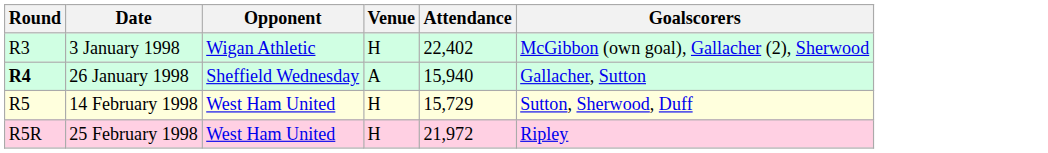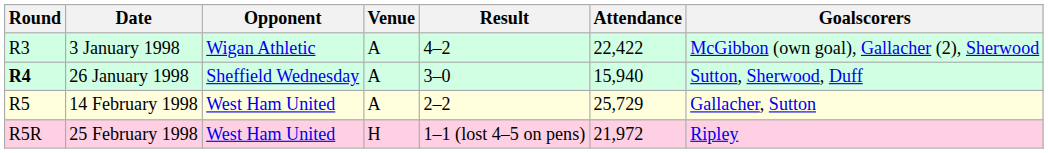+ column: Result | 4–2 | 3–0 | 2–2 | 1–1 (lost 4–5 on pens)
3 January 1998 | Venue: H -> A
3 January 1998 | Attendance: 22,402 -> 22,422
26 January 1998 | Goalscorers: Gallacher, Sutton -> Sutton, Sherwood, Duff
14 February 1998 | Venue: H -> A
14 February 1998 | Attendance: 15,729 -> 25,729
14 February 1998 | Goalscorers: Sutton, Sherwood, Duff -> Gallacher, Sutton
